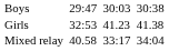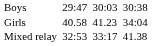Girls | column 3: 32:53 -> 40.58
Girls | column 7: 41.38 -> 34:04
Mixed relay | column 3: 40.58 -> 32:53
Mixed relay | column 7: 34:04 -> 41.38
